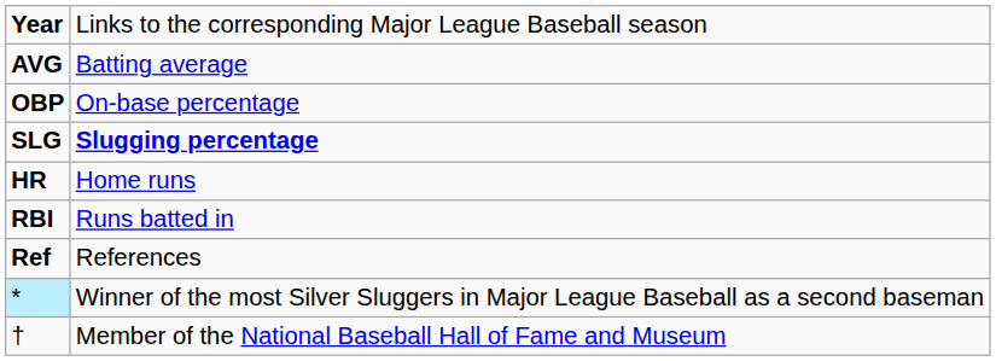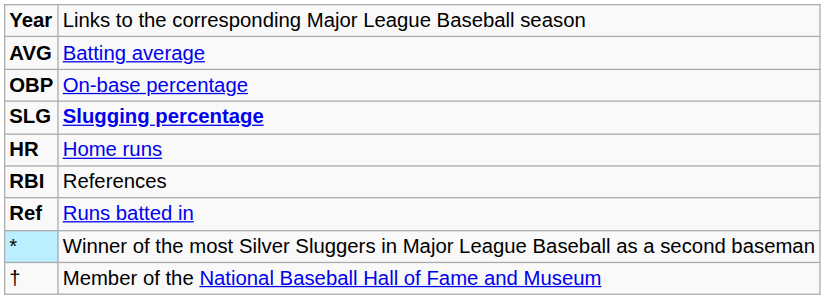RBI | column 2: Runs batted in -> References
Ref | column 2: References -> Runs batted in
